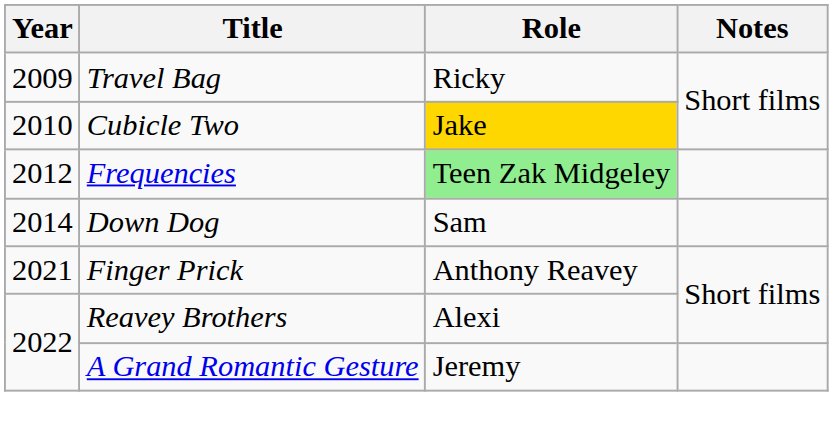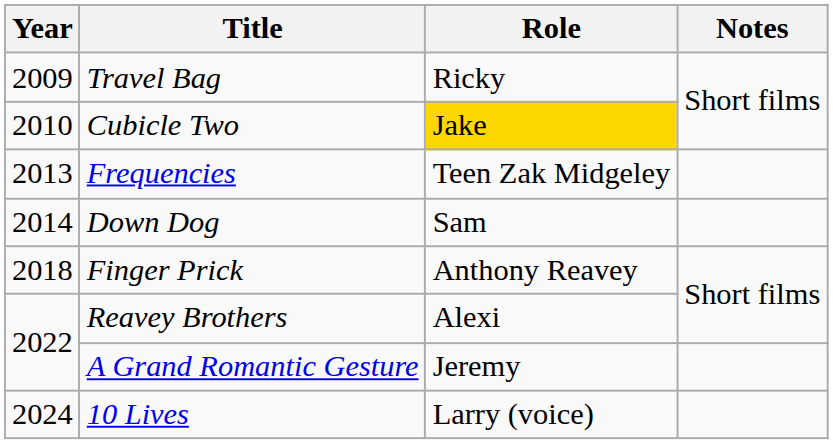Frequencies | Year: 2012 -> 2013
Frequencies | Role: lightgreen background -> no background
Finger Prick | Year: 2021 -> 2018
+ row: 2024 | 10 Lives | Larry (voice)
